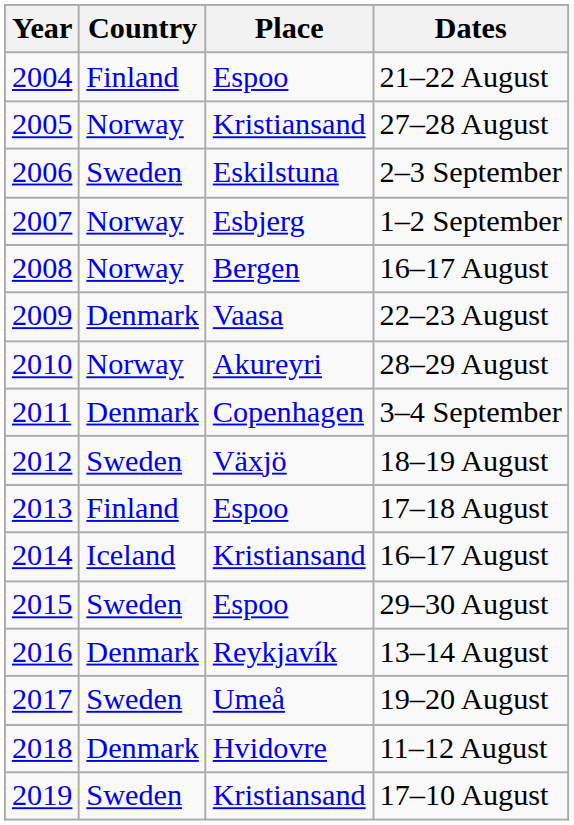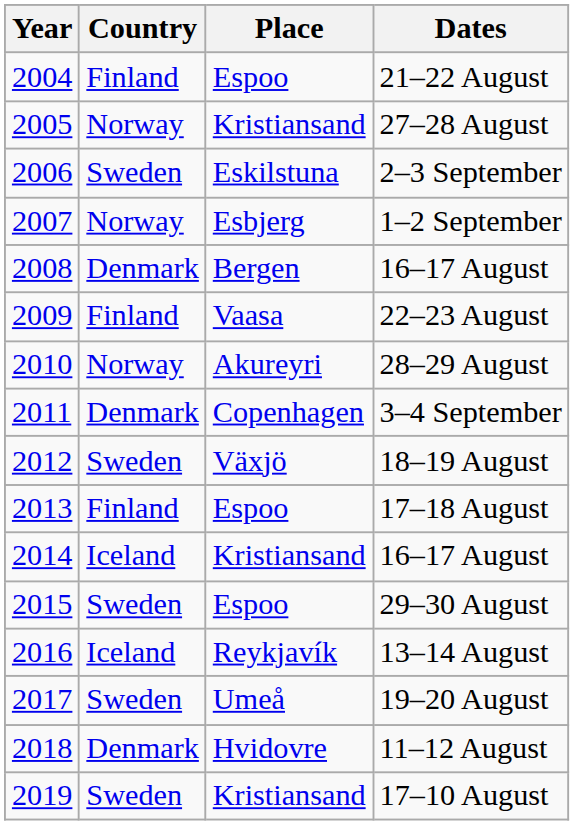2008 / 16–17 August | Country: Norway -> Denmark
22–23 August | Country: Denmark -> Finland
13–14 August | Country: Denmark -> Iceland
